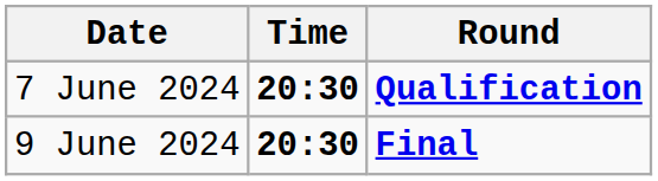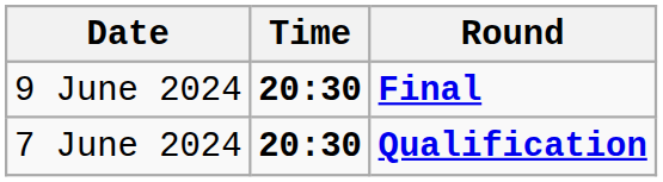rows swapped: 7 June 2024 <-> 9 June 2024
